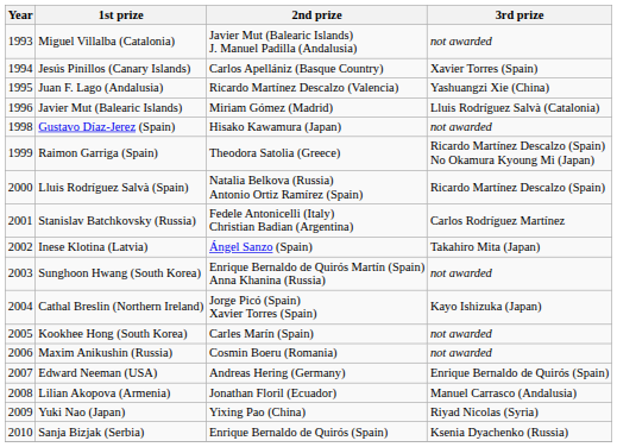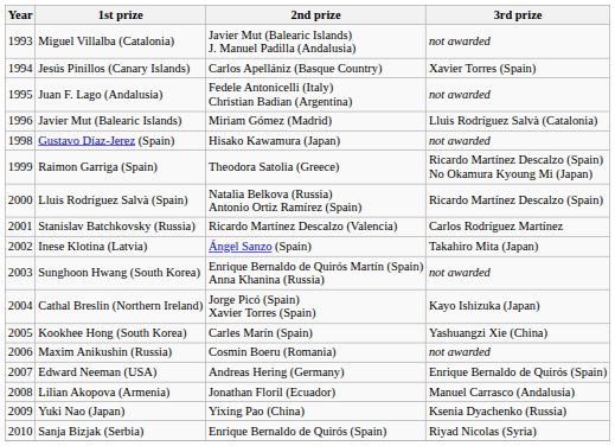Juan F. Lago (Andalusia) | 2nd prize: Ricardo Martínez Descalzo (Valencia) -> Fedele Antonicelli (Italy) Christian Badian (Argentina)
Juan F. Lago (Andalusia) | 3rd prize: Yashuangzi Xie (China) -> not awarded
Stanislav Batchkovsky (Russia) | 2nd prize: Fedele Antonicelli (Italy) Christian Badian (Argentina) -> Ricardo Martínez Descalzo (Valencia)
Kookhee Hong (South Korea) | 3rd prize: not awarded -> Yashuangzi Xie (China)
Yuki Nao (Japan) | 3rd prize: Riyad Nicolas (Syria) -> Ksenia Dyachenko (Russia)
Sanja Bizjak (Serbia) | 3rd prize: Ksenia Dyachenko (Russia) -> Riyad Nicolas (Syria)
